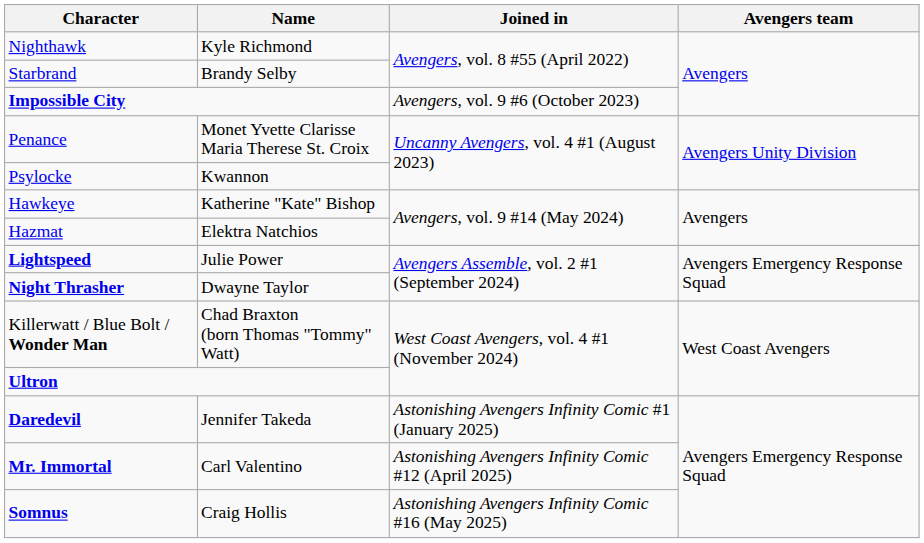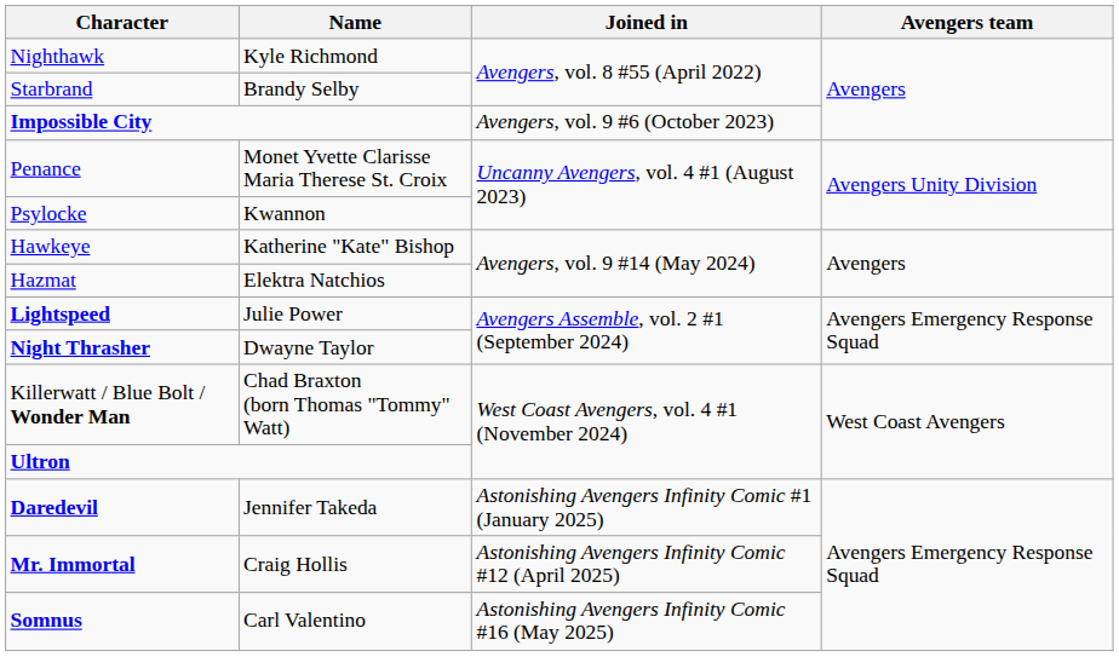Mr. Immortal | Name: Carl Valentino -> Craig Hollis
Somnus | Name: Craig Hollis -> Carl Valentino
